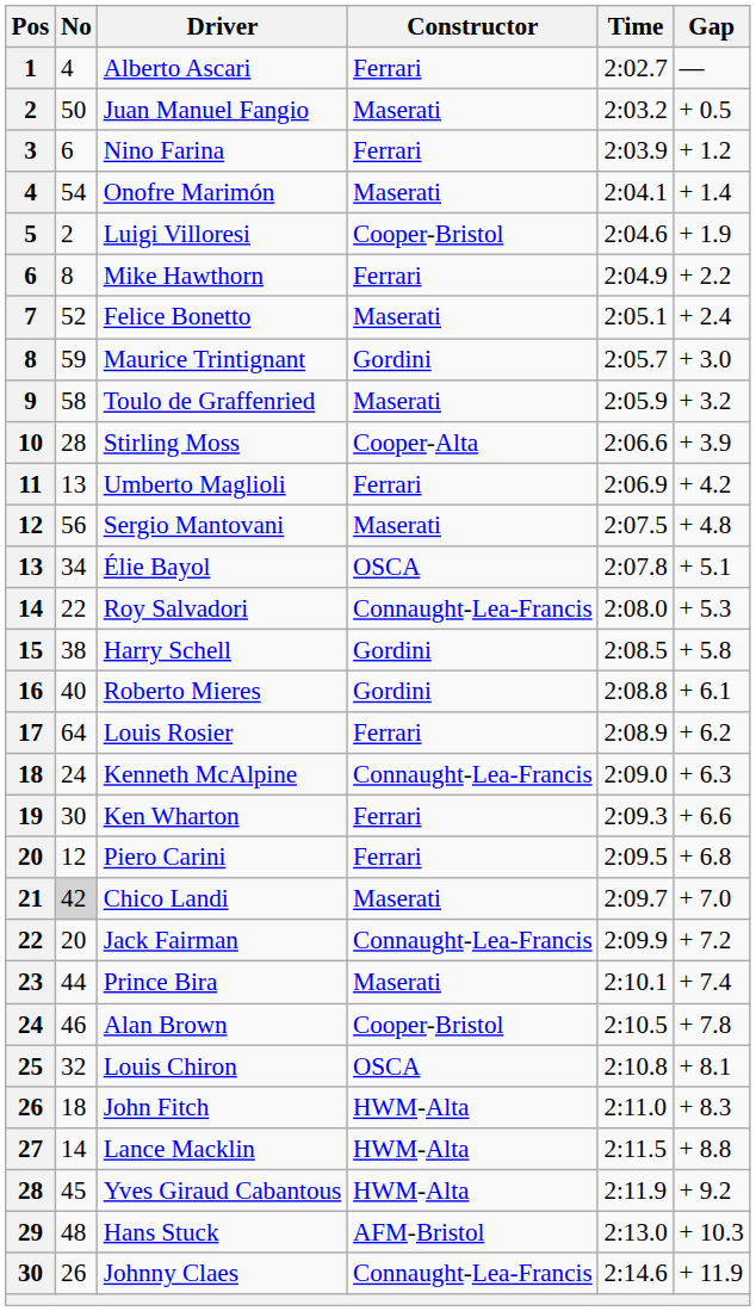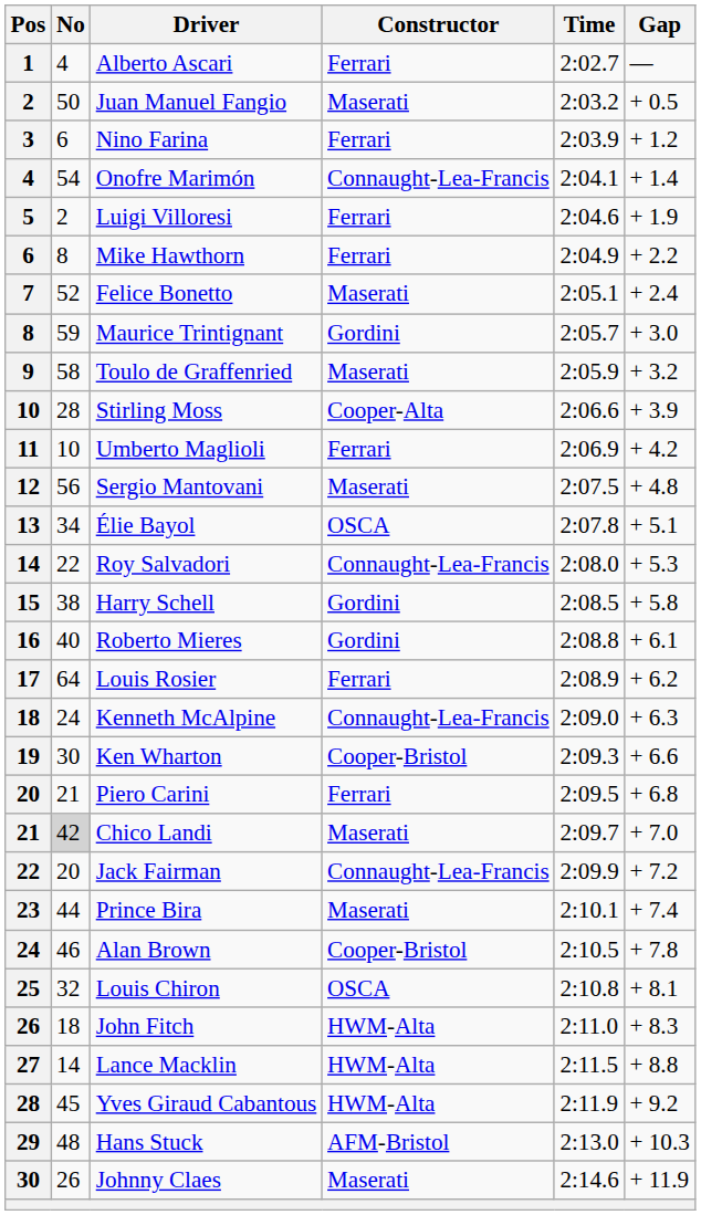Onofre Marimón | Constructor: Maserati -> Connaught-Lea-Francis
Luigi Villoresi | Constructor: Cooper-Bristol -> Ferrari
Umberto Maglioli | No: 13 -> 10
Ken Wharton | Constructor: Ferrari -> Cooper-Bristol
Piero Carini | No: 12 -> 21
Johnny Claes | Constructor: Connaught-Lea-Francis -> Maserati
